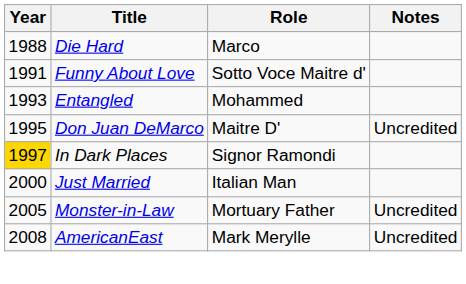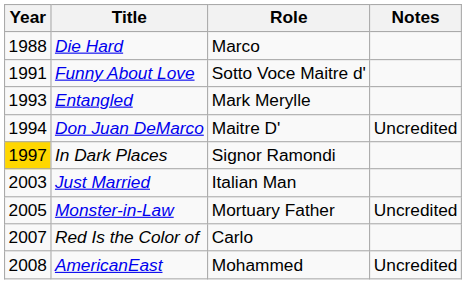Entangled | Role: Mohammed -> Mark Merylle
Don Juan DeMarco | Year: 1995 -> 1994
Just Married | Year: 2000 -> 2003
+ row: 2007 | Red Is the Color of | Carlo
AmericanEast | Role: Mark Merylle -> Mohammed
